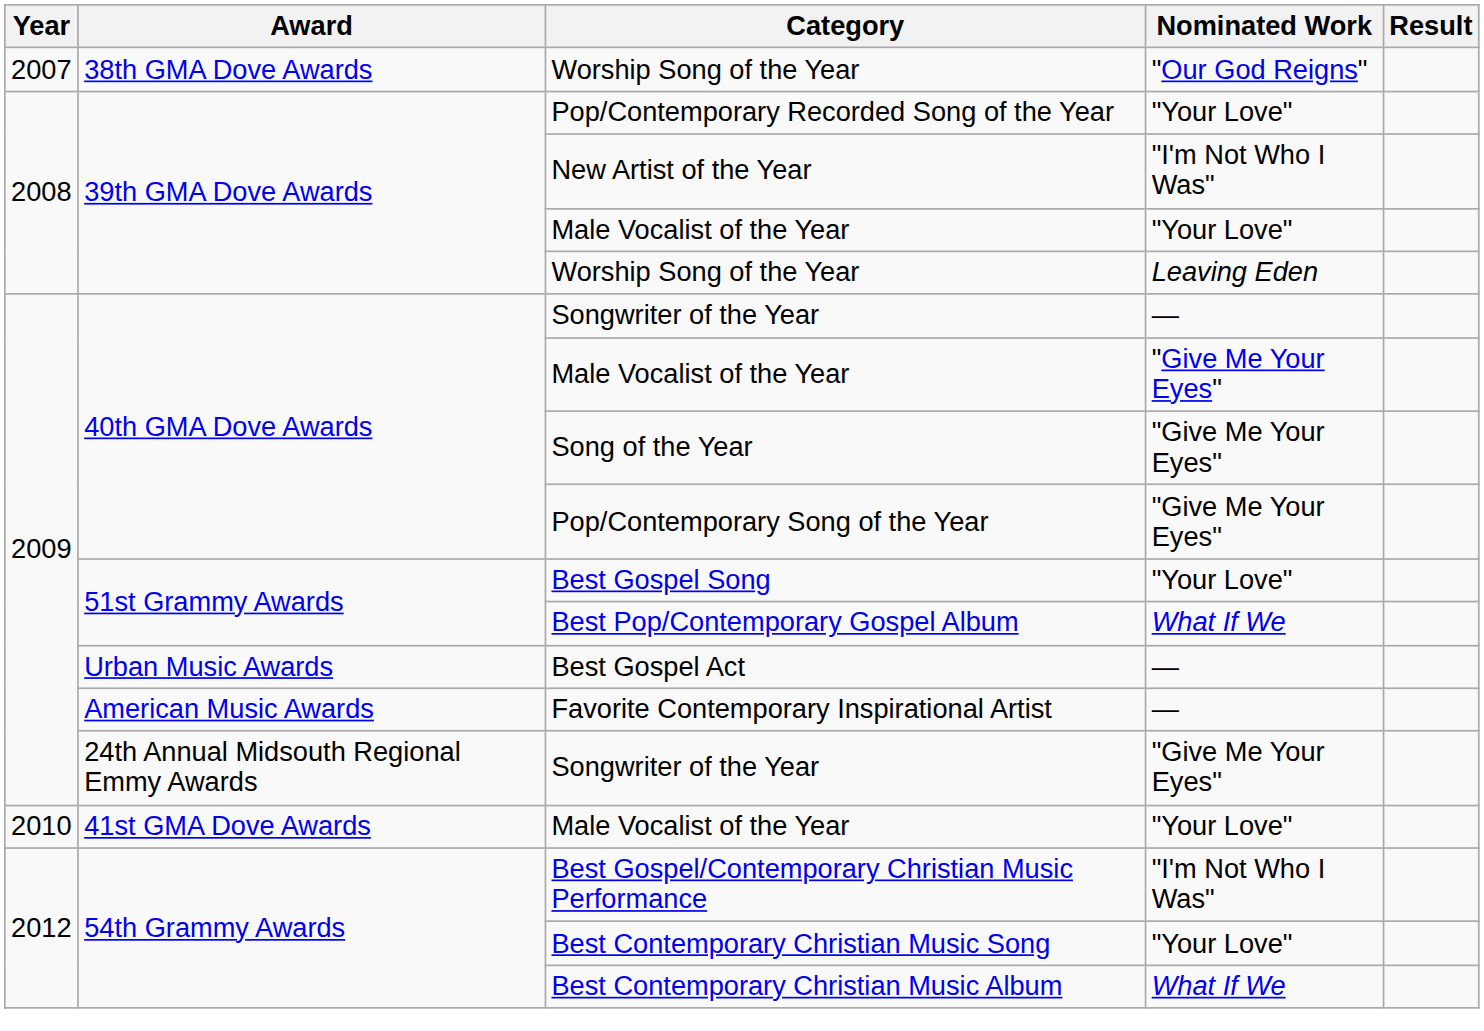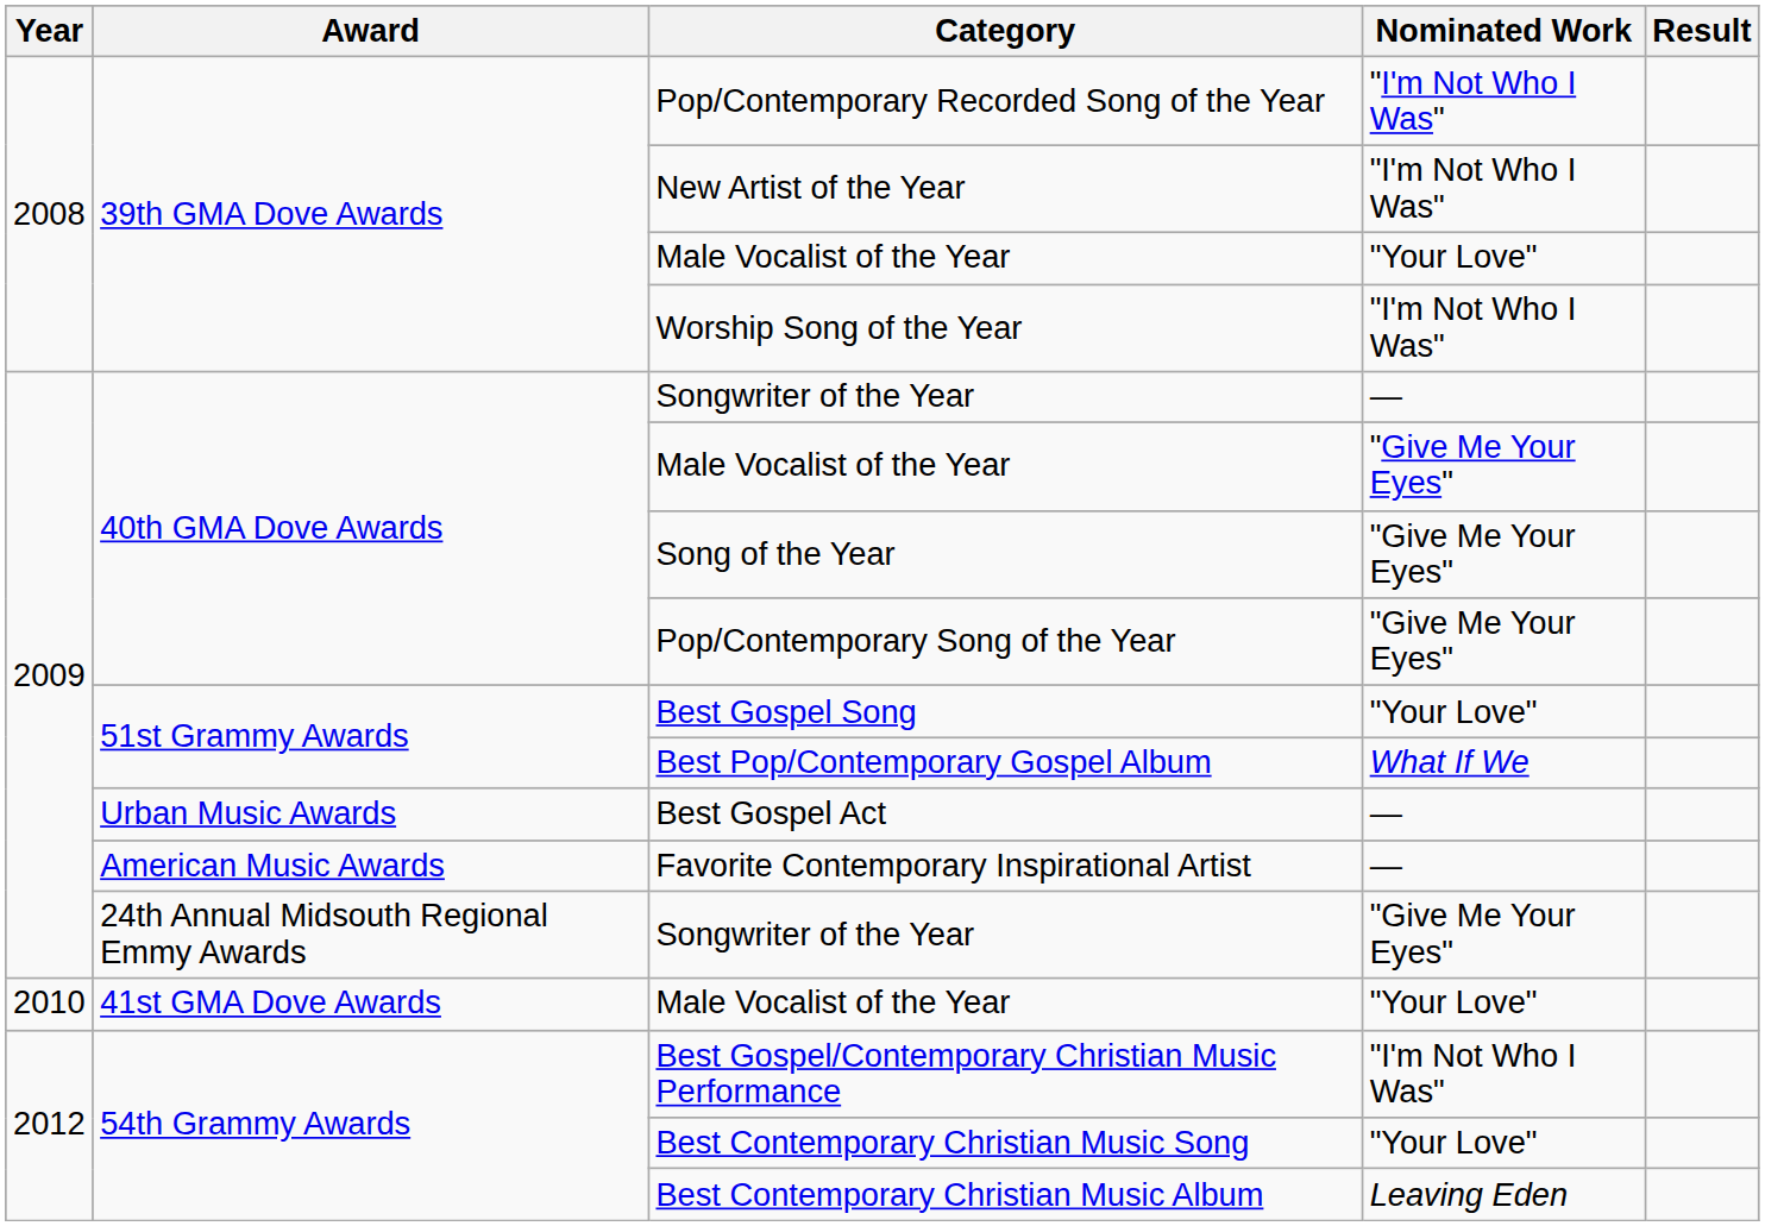- row: 2007 | 38th GMA Dove Awards | Worship Song of the Year | "Our God Reigns"
Pop/Contemporary Recorded Song of the Year | Nominated Work: "Your Love" -> "I'm Not Who I Was"
39th GMA Dove Awards / Worship Song of the Year | Nominated Work: Leaving Eden -> "I'm Not Who I Was"
Best Contemporary Christian Music Album | Nominated Work: What If We -> Leaving Eden
